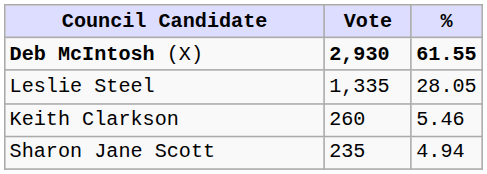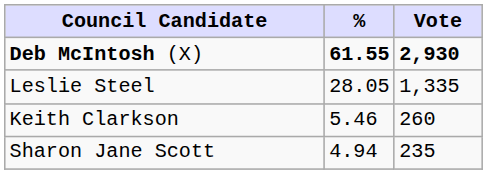columns swapped: Vote <-> %
